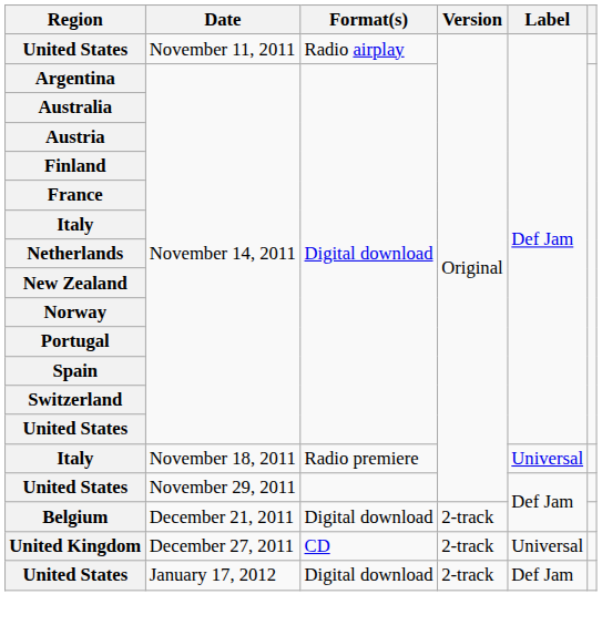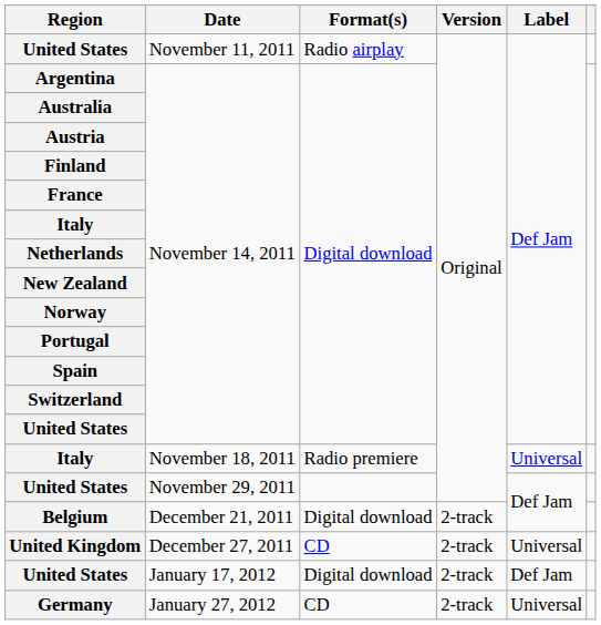+ row: Germany | January 27, 2012 | CD | 2-track | Universal
